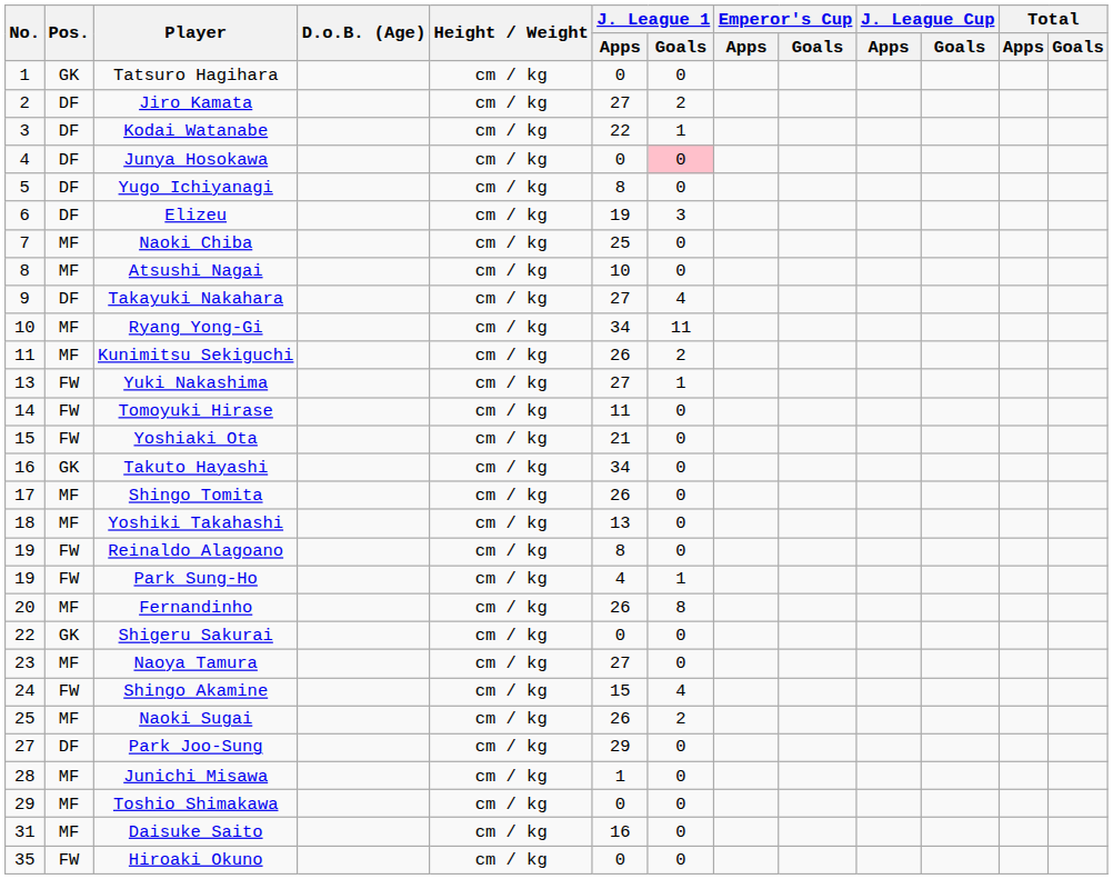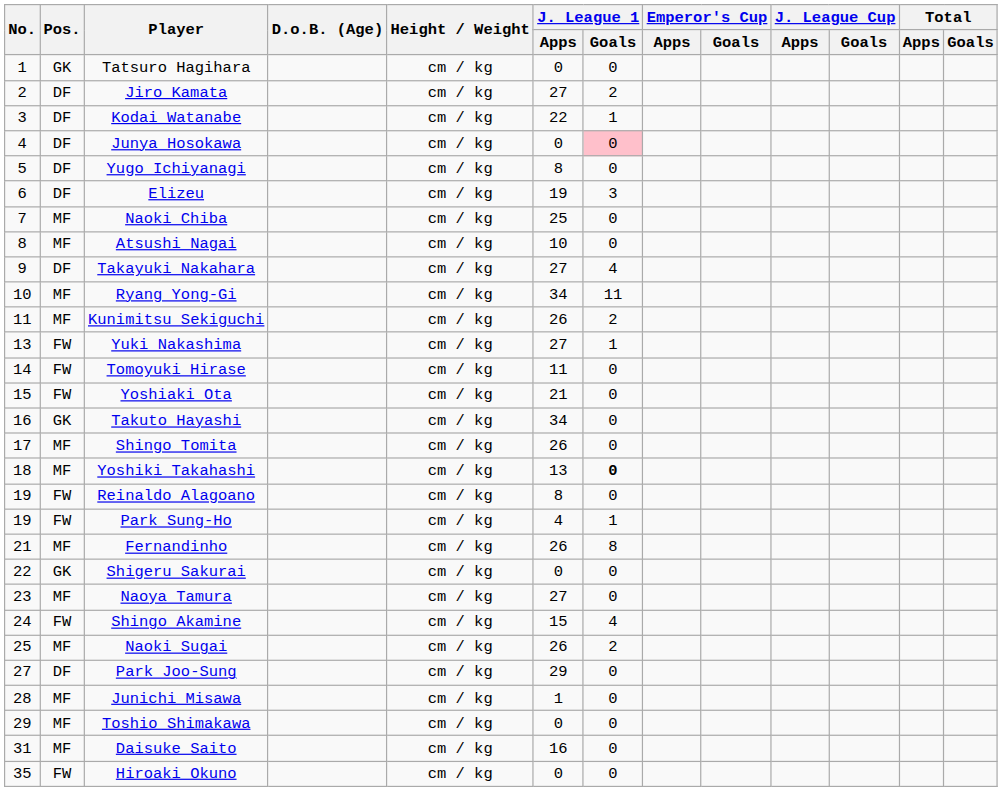Yoshiki Takahashi | J. League 1 / Goals: normal -> bold
Fernandinho | No.: 20 -> 21
